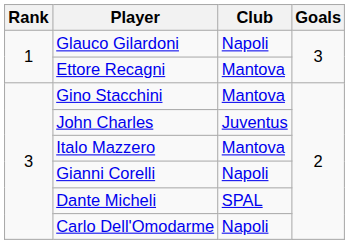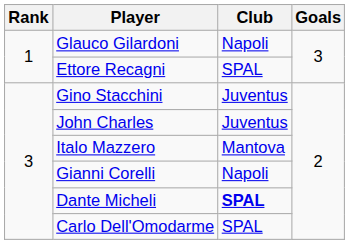Ettore Recagni | Club: Mantova -> SPAL
Gino Stacchini | Club: Mantova -> Juventus
Dante Micheli | Club: normal -> bold
Carlo Dell'Omodarme | Club: Napoli -> SPAL
